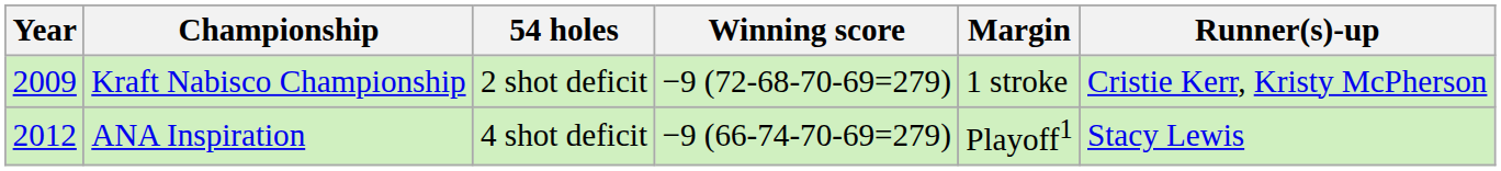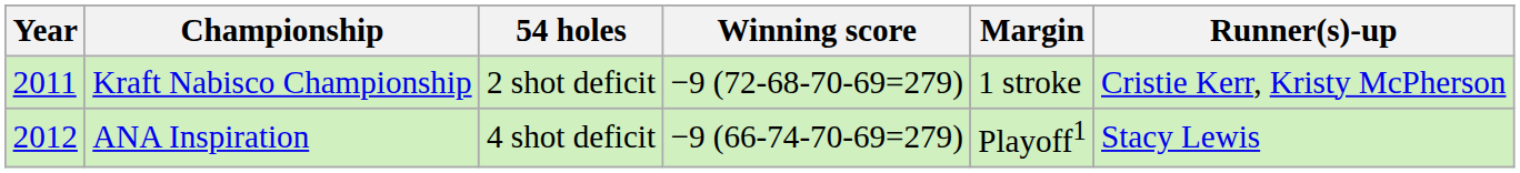Kraft Nabisco Championship | Year: 2009 -> 2011
